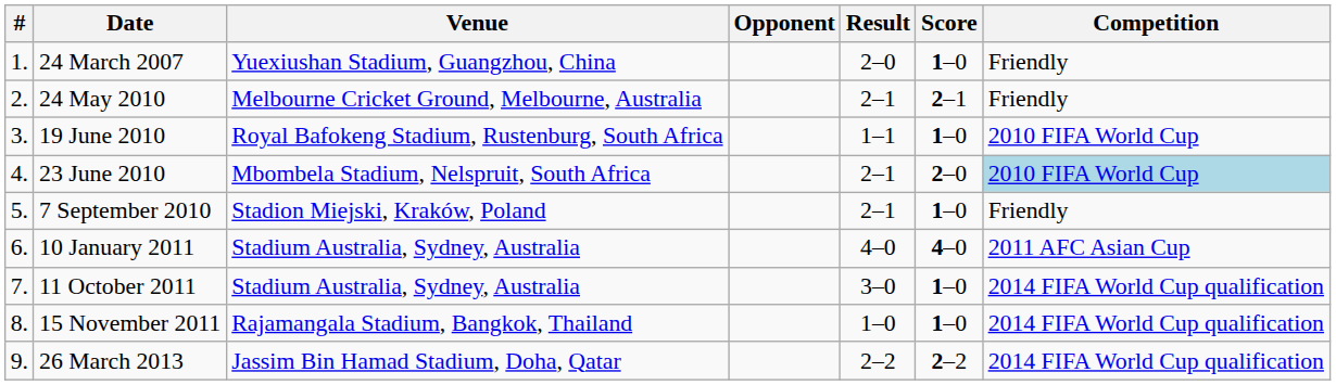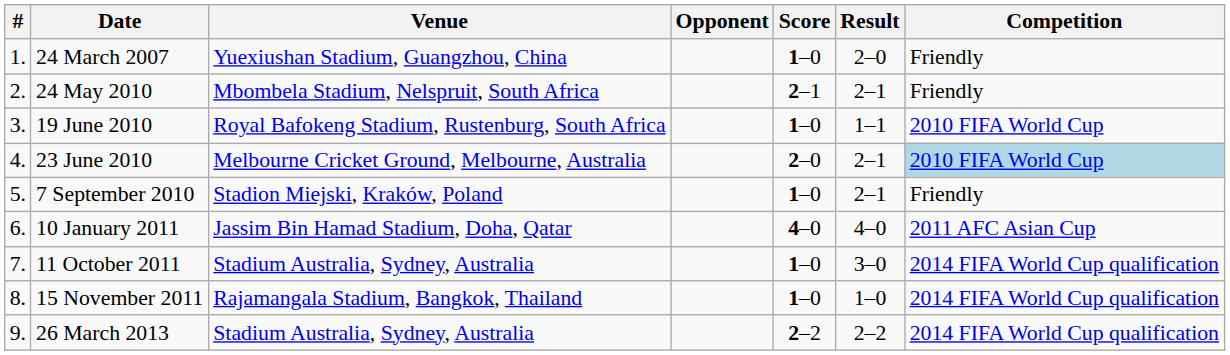columns swapped: Score <-> Result
24 May 2010 | Venue: Melbourne Cricket Ground, Melbourne, Australia -> Mbombela Stadium, Nelspruit, South Africa
23 June 2010 | Venue: Mbombela Stadium, Nelspruit, South Africa -> Melbourne Cricket Ground, Melbourne, Australia
10 January 2011 | Venue: Stadium Australia, Sydney, Australia -> Jassim Bin Hamad Stadium, Doha, Qatar
26 March 2013 | Venue: Jassim Bin Hamad Stadium, Doha, Qatar -> Stadium Australia, Sydney, Australia
